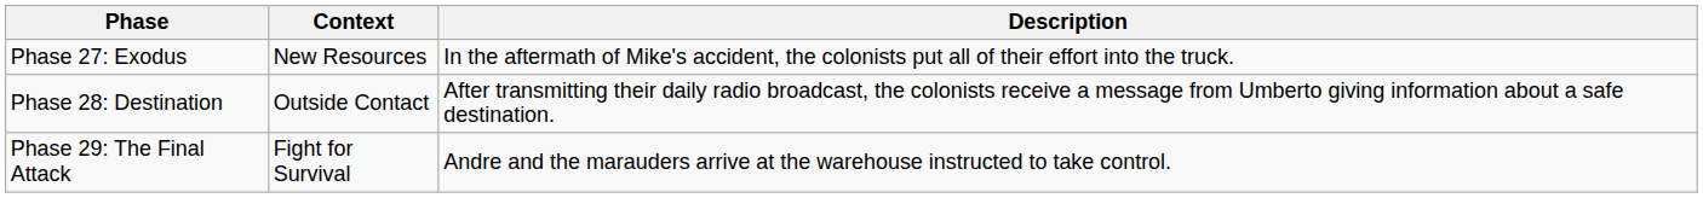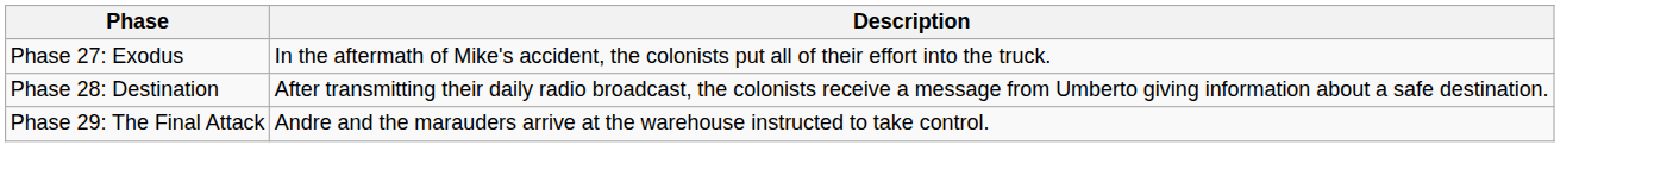- column: Context | New Resources | Outside Contact | Fight for Survival
